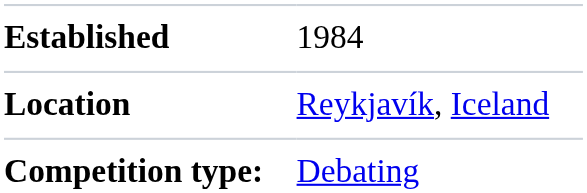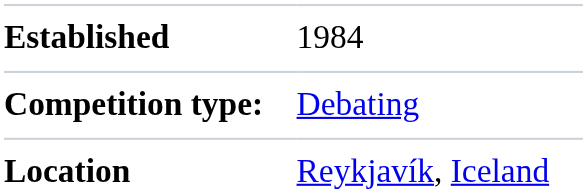rows swapped: Competition type: <-> Location
